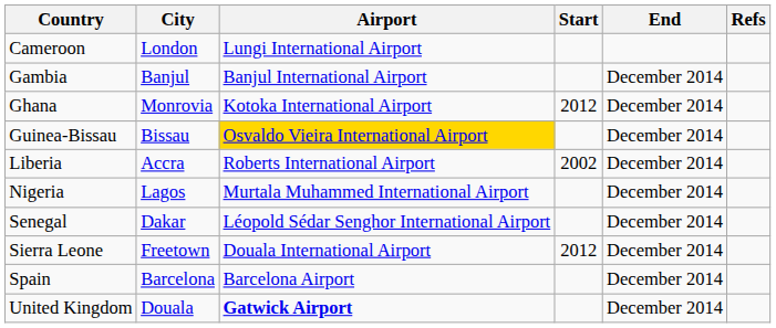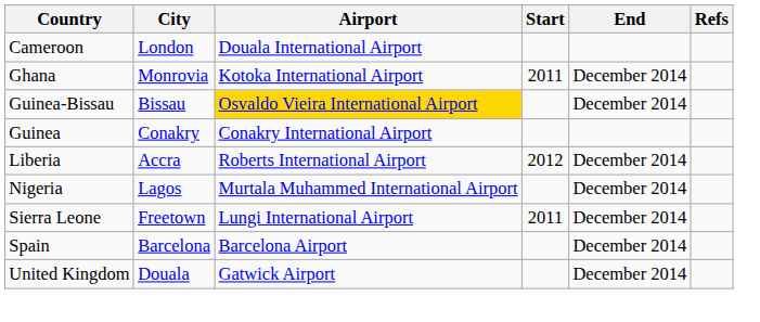Cameroon | Airport: Lungi International Airport -> Douala International Airport
- row: Gambia | Banjul | Banjul International Airport | December 2014
Ghana | Start: 2012 -> 2011
+ row: Guinea | Conakry | Conakry International Airport
Liberia | Start: 2002 -> 2012
- row: Senegal | Dakar | Léopold Sédar Senghor International Airport | December 2014
Sierra Leone | Airport: Douala International Airport -> Lungi International Airport
Sierra Leone | Start: 2012 -> 2011
United Kingdom | Airport: bold -> normal
